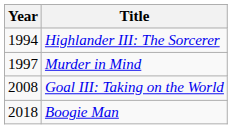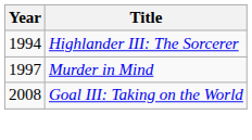- row: 2018 | Boogie Man
